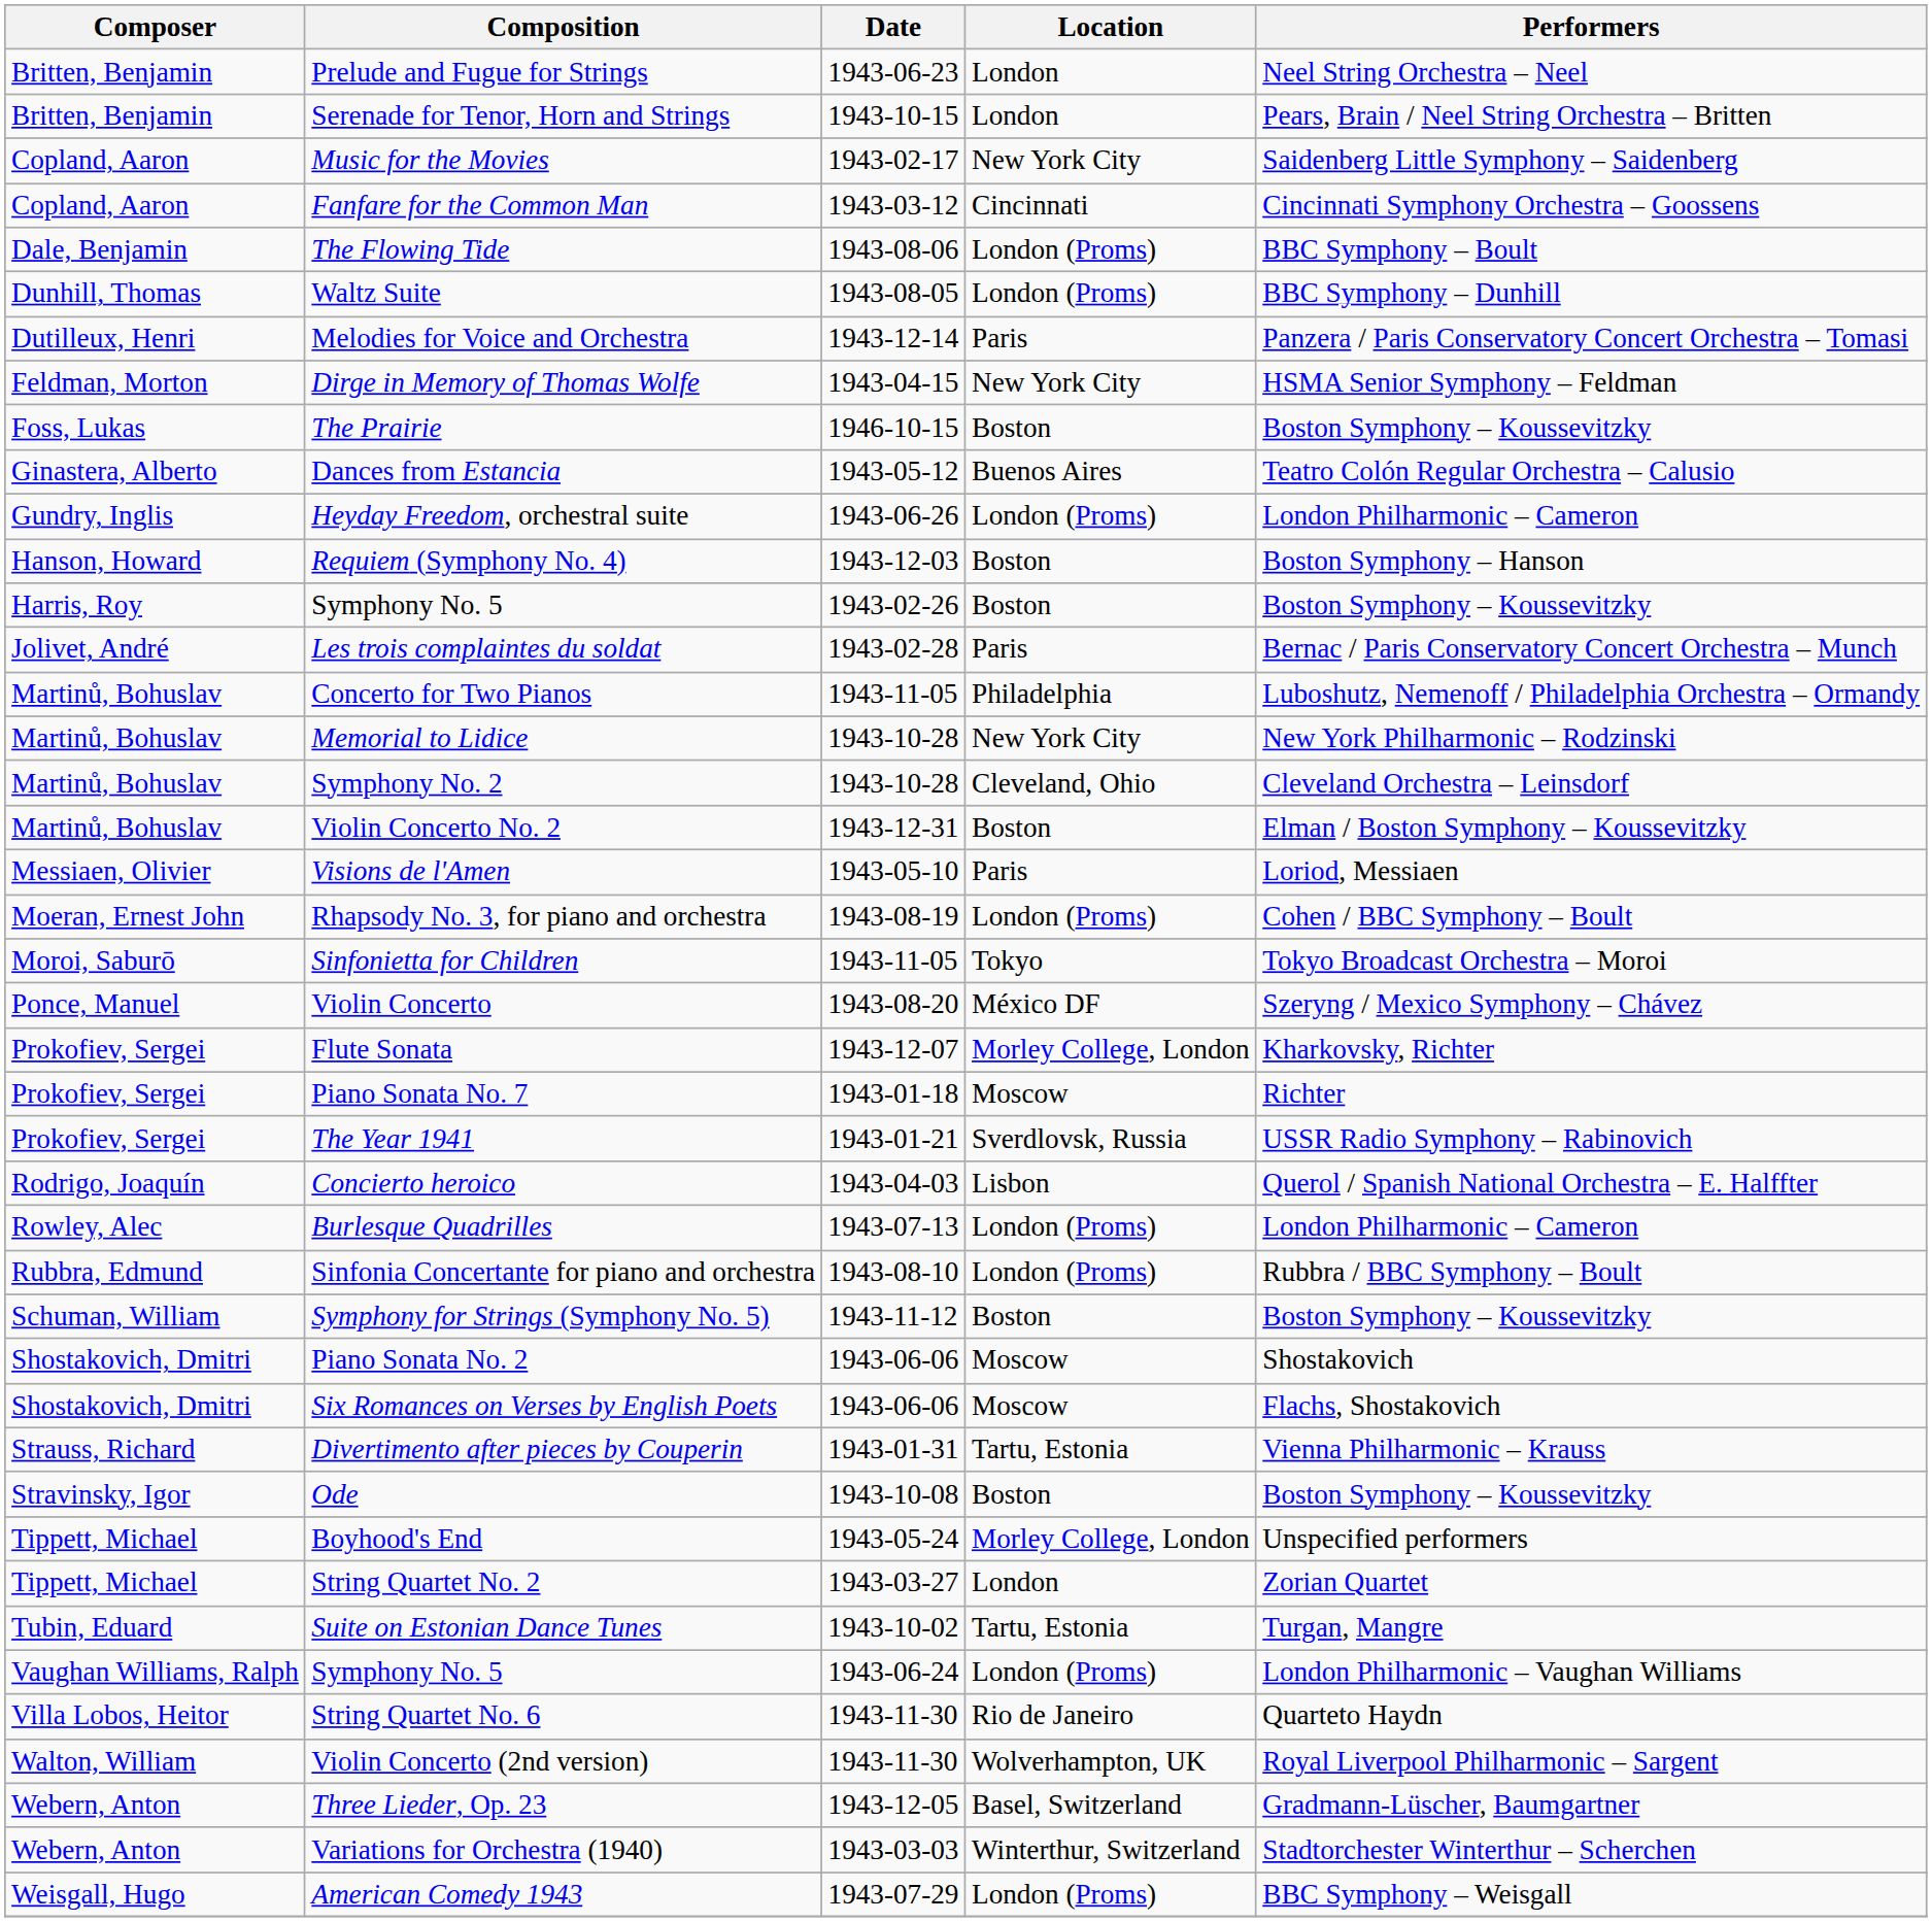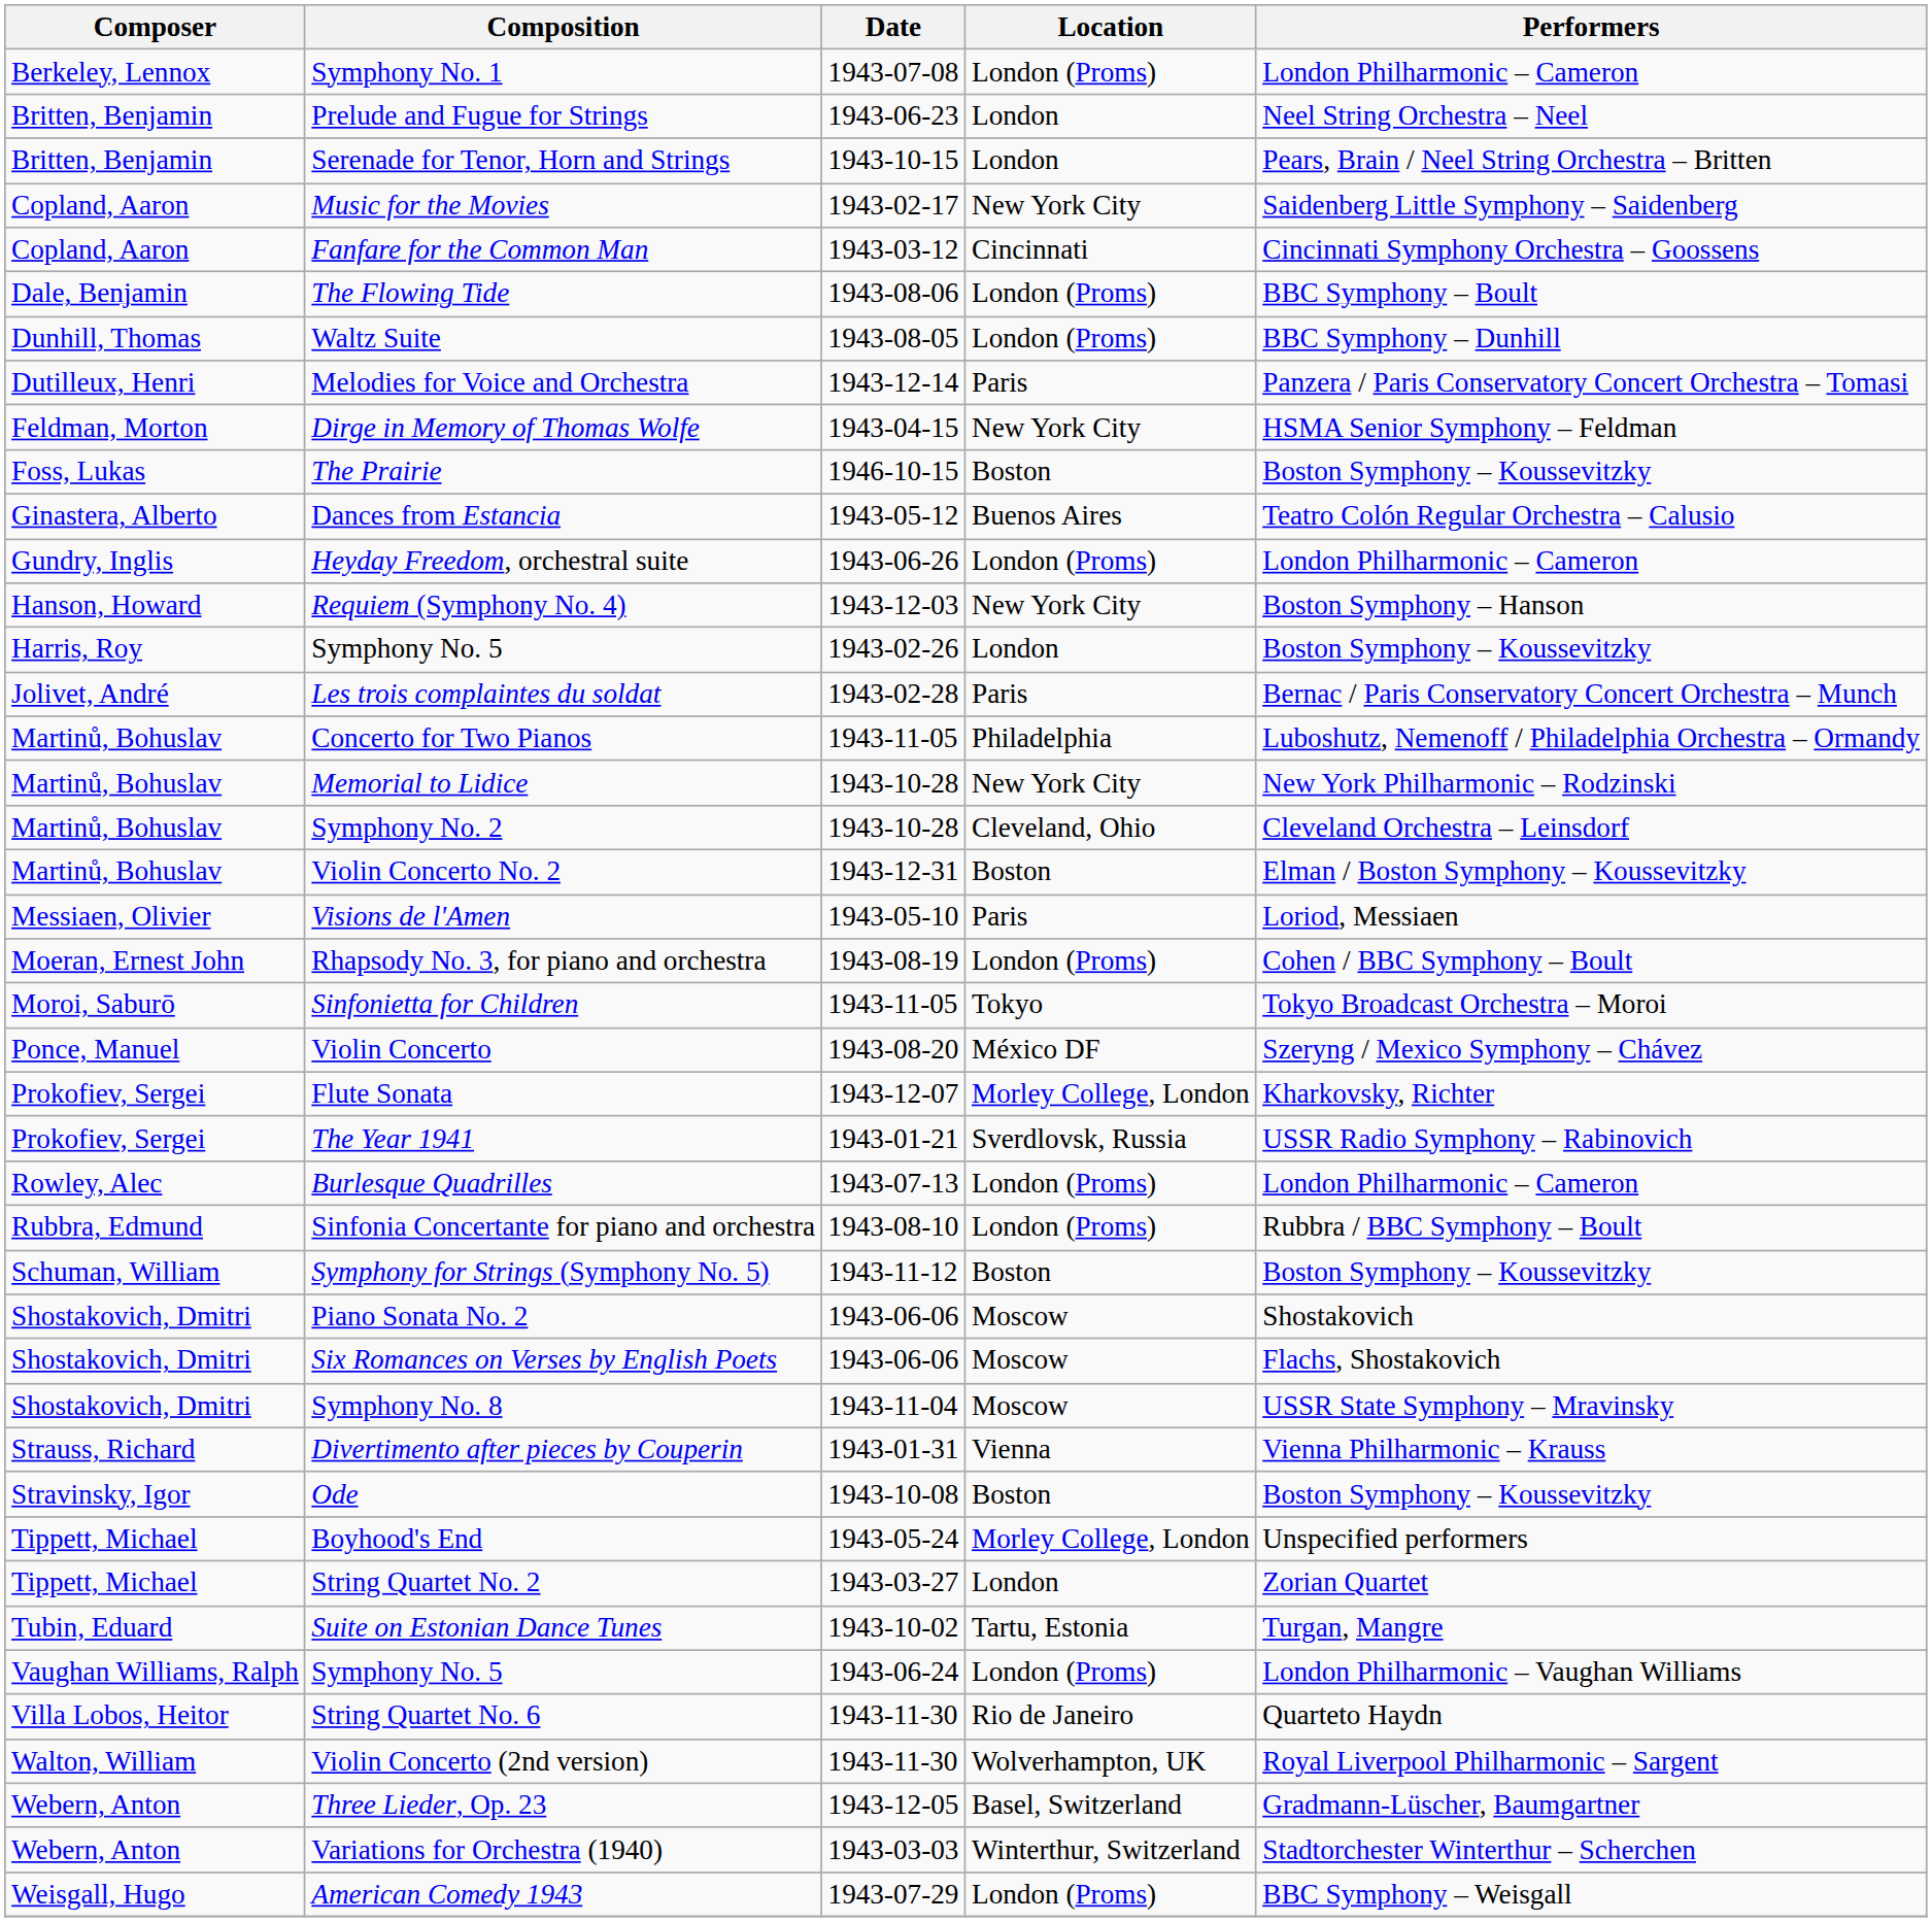+ row: Berkeley, Lennox | Symphony No. 1 | 1943-07-08 | London (Proms) | London Philharmonic – Cameron
Requiem (Symphony No. 4) | Location: Boston -> New York City
Symphony No. 5 / 1943-02-26 | Location: Boston -> London
- row: Prokofiev, Sergei | Piano Sonata No. 7 | 1943-01-18 | Moscow | Richter
- row: Rodrigo, Joaquín | Concierto heroico | 1943-04-03 | Lisbon | Querol / Spanish National Orchestra – E. Halffter
+ row: Shostakovich, Dmitri | Symphony No. 8 | 1943-11-04 | Moscow | USSR State Symphony – Mravinsky
Divertimento after pieces by Couperin | Location: Tartu, Estonia -> Vienna
